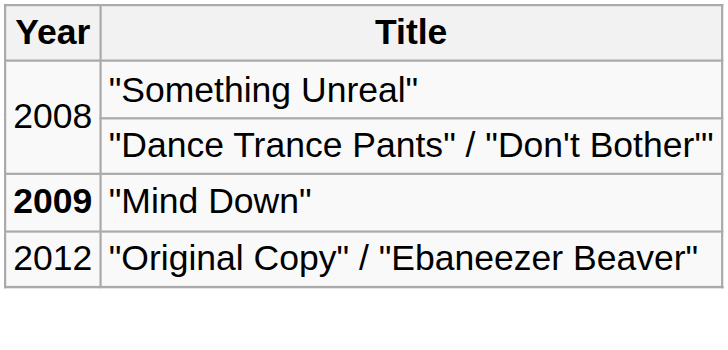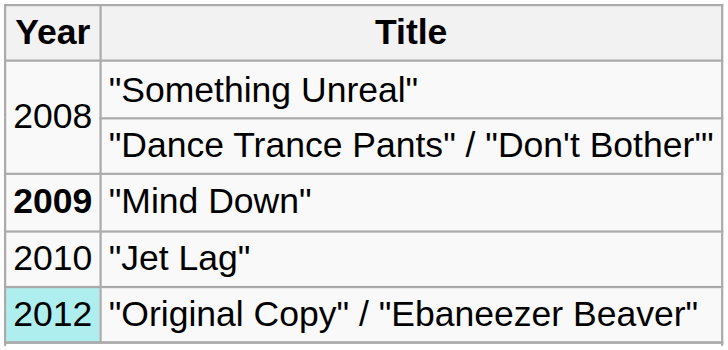+ row: 2010 | "Jet Lag"
"Original Copy" / "Ebaneezer Beaver" | Year: no background -> paleturquoise background
